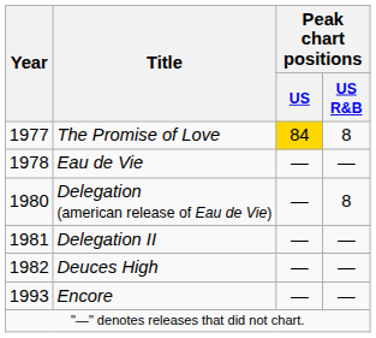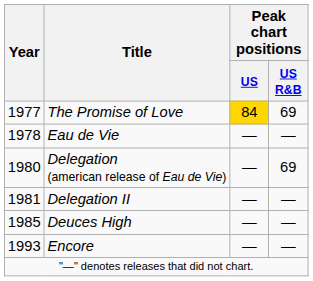The Promise of Love | Peak chart positions / US R&B: 8 -> 69
Delegation (american release of Eau de Vie) | Peak chart positions / US R&B: 8 -> 69
Deuces High | Year: 1982 -> 1985
